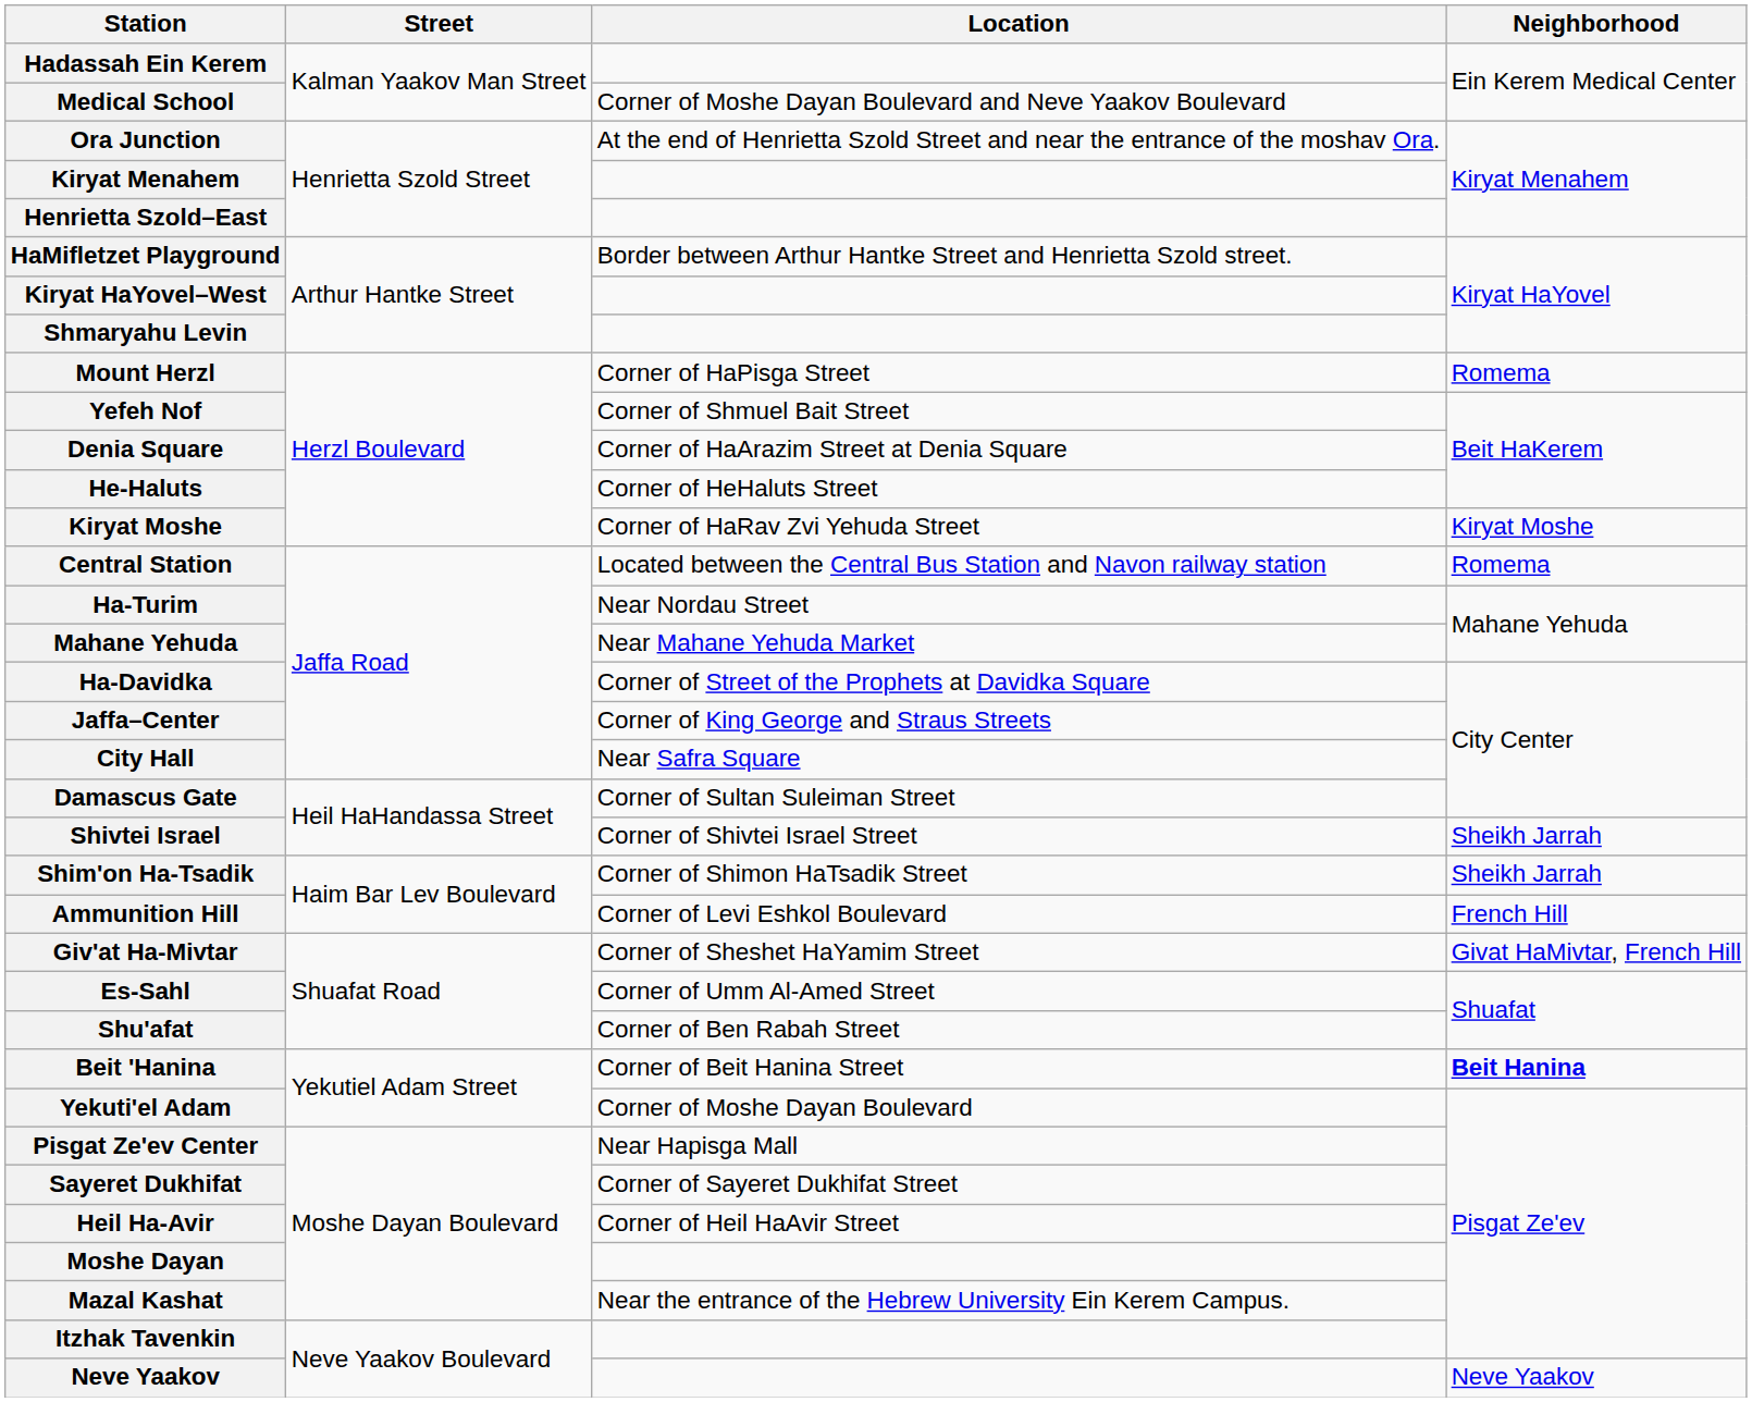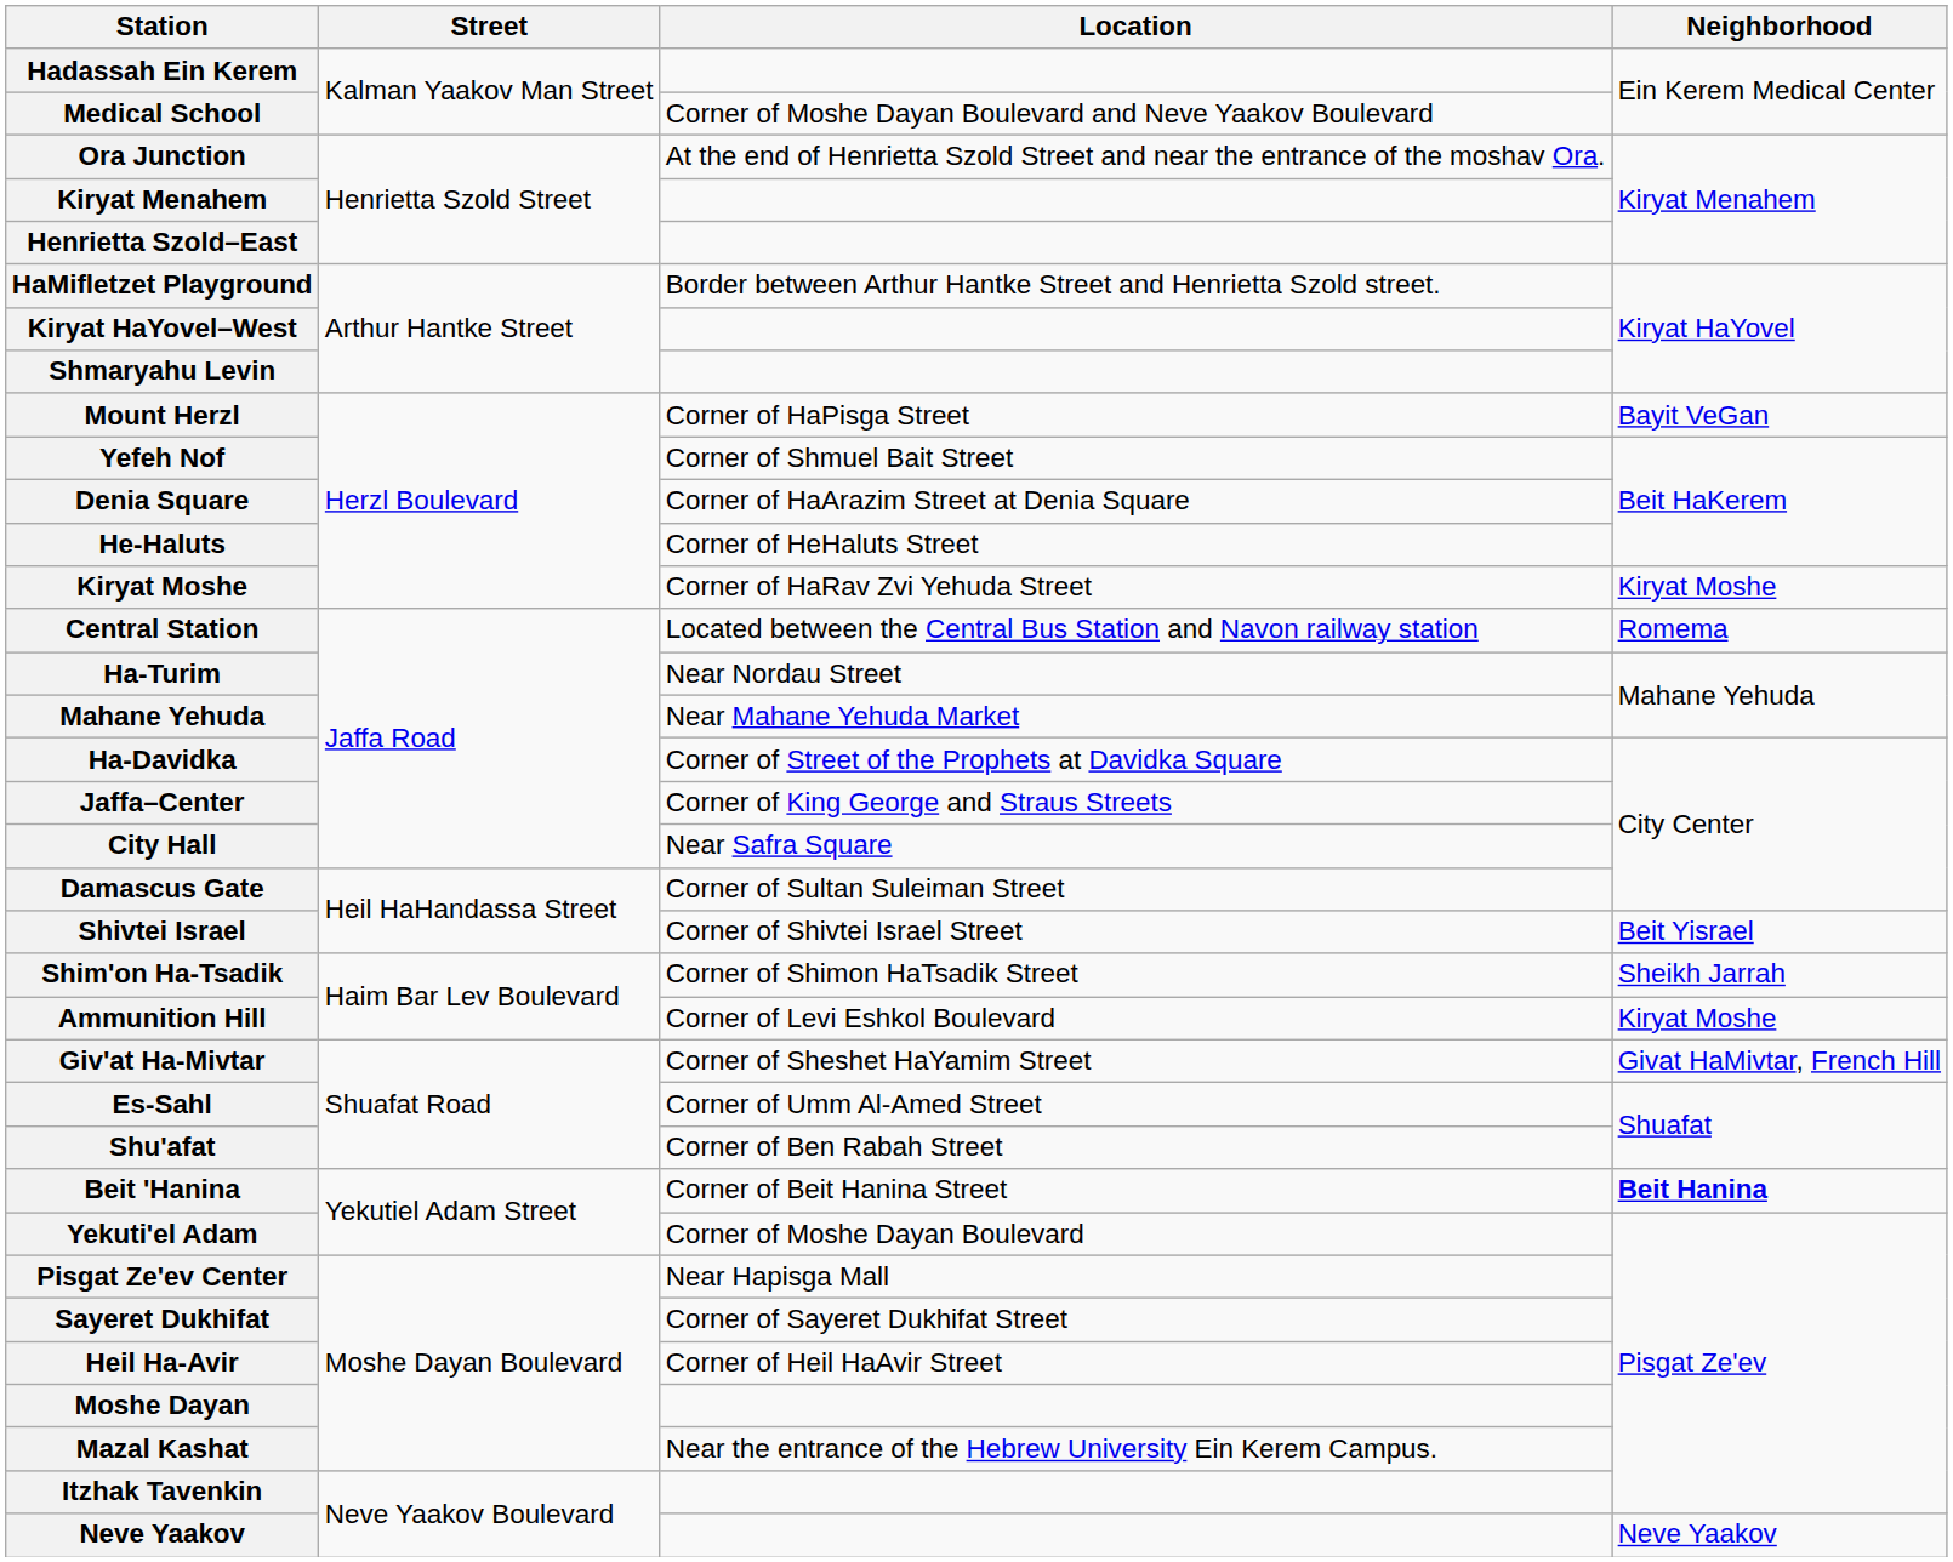Mount Herzl | Neighborhood: Romema -> Bayit VeGan
Shivtei Israel | Neighborhood: Sheikh Jarrah -> Beit Yisrael
Ammunition Hill | Neighborhood: French Hill -> Kiryat Moshe
